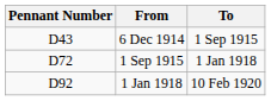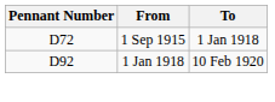- row: D43 | 6 Dec 1914 | 1 Sep 1915
